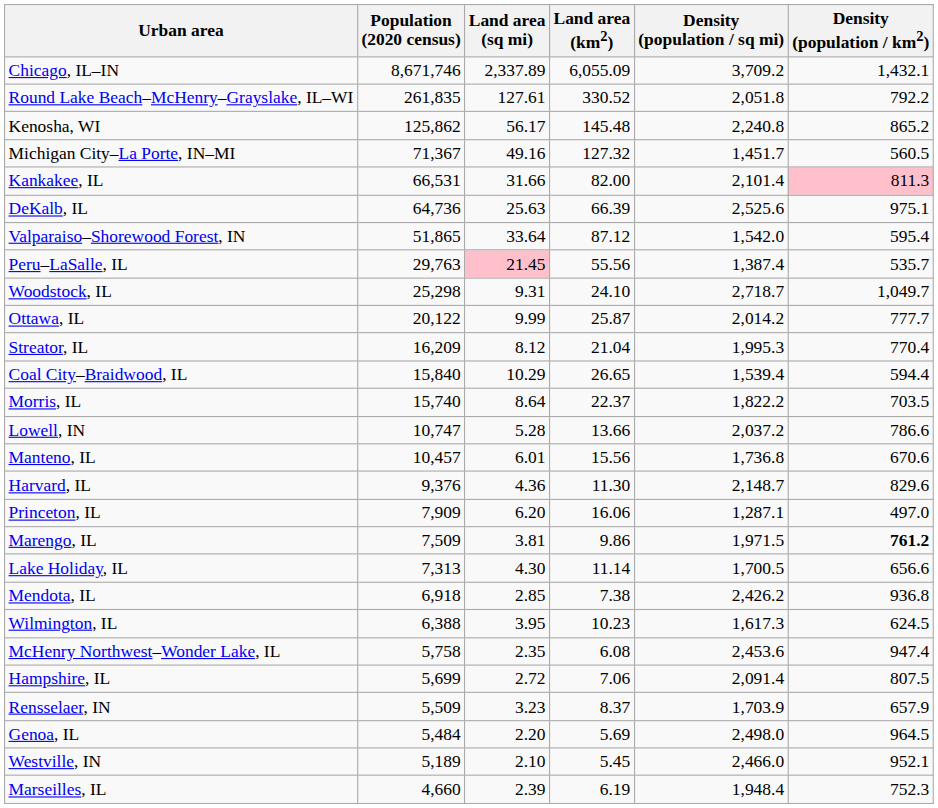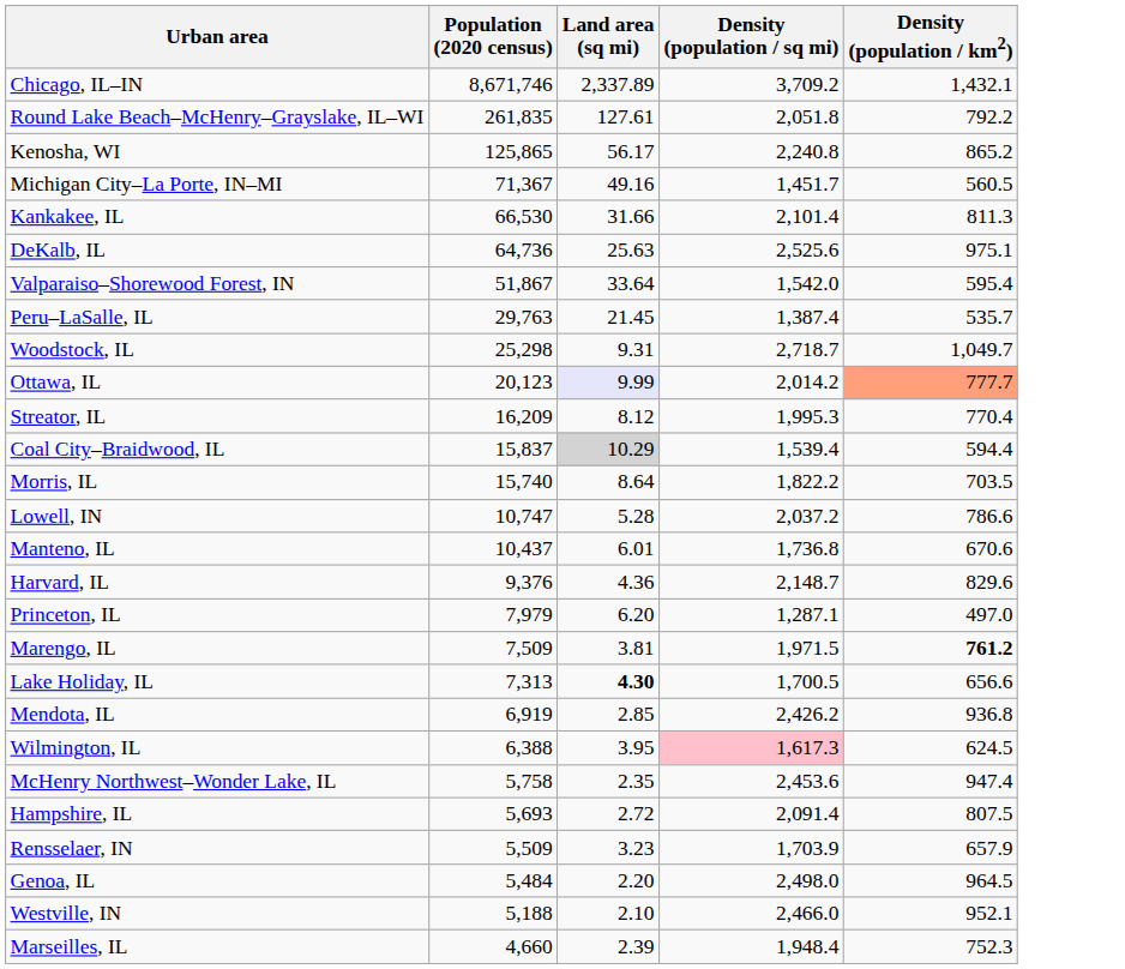- column: Land area (km2) | 6,055.09 | 330.52 | 145.48 | 127.32 | 82.00 | 66.39 | 87.12 | 55.56 | 24.10 | 25.87 | 21.04 | 26.65 | 22.37 | 13.66 | 15.56 | 11.30 | 16.06 | 9.86 | 11.14 | 7.38 | 10.23 | 6.08 | 7.06 | 8.37 | 5.69 | 5.45 | 6.19
Kenosha, WI | Population (2020 census): 125,862 -> 125,865
Kankakee, IL | Population (2020 census): 66,531 -> 66,530
Kankakee, IL | Density (population / km2): pink background -> no background
Valparaiso–Shorewood Forest, IN | Population (2020 census): 51,865 -> 51,867
Peru–LaSalle, IL | Land area (sq mi): pink background -> no background
Ottawa, IL | Population (2020 census): 20,122 -> 20,123
Ottawa, IL | Land area (sq mi): no background -> lavender background
Ottawa, IL | Density (population / km2): no background -> lightsalmon background
Coal City–Braidwood, IL | Population (2020 census): 15,840 -> 15,837
Coal City–Braidwood, IL | Land area (sq mi): no background -> lightgrey background
Manteno, IL | Population (2020 census): 10,457 -> 10,437
Princeton, IL | Population (2020 census): 7,909 -> 7,979
Lake Holiday, IL | Land area (sq mi): normal -> bold
Mendota, IL | Population (2020 census): 6,918 -> 6,919
Wilmington, IL | Density (population / sq mi): no background -> pink background
Hampshire, IL | Population (2020 census): 5,699 -> 5,693
Westville, IN | Population (2020 census): 5,189 -> 5,188
